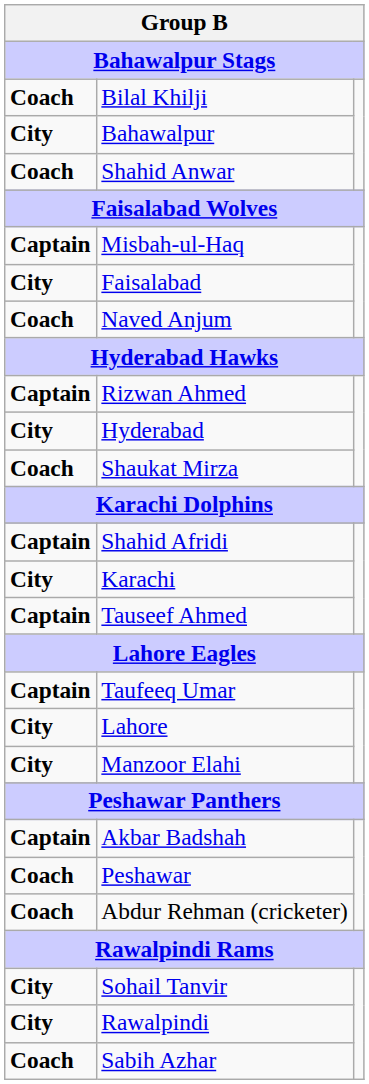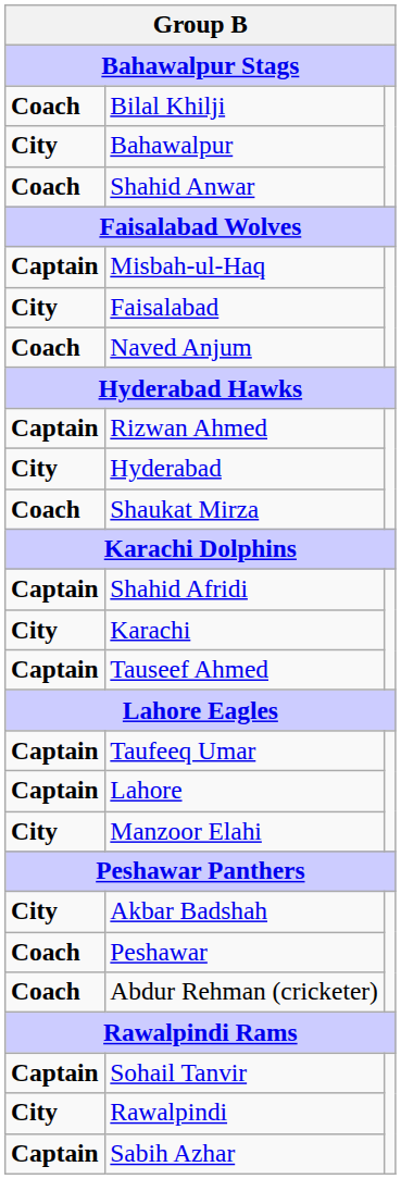Lahore | column 1: City -> Captain
Akbar Badshah | column 1: Captain -> City
Sohail Tanvir | column 1: City -> Captain
Sabih Azhar | column 1: Coach -> Captain
